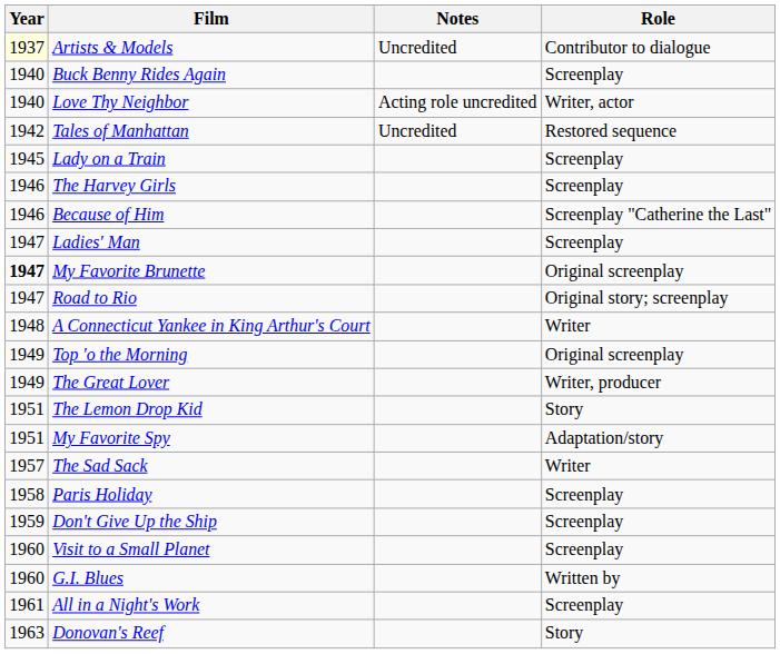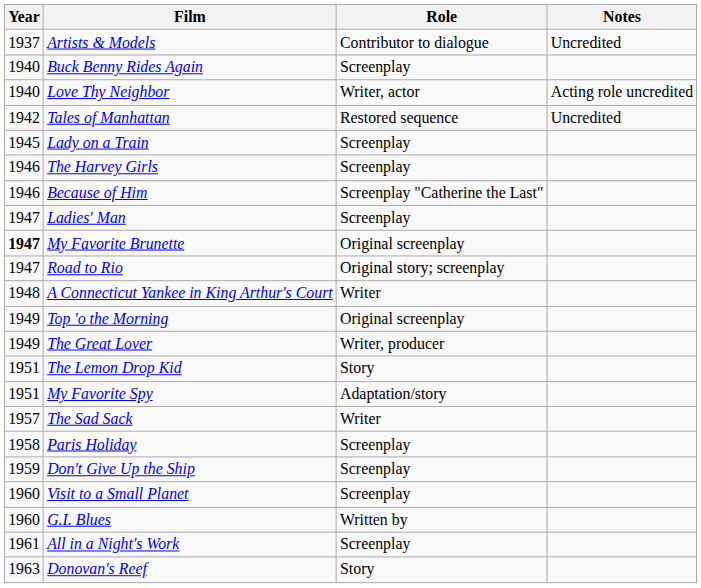columns swapped: Role <-> Notes
Artists & Models | Year: lightyellow background -> no background
